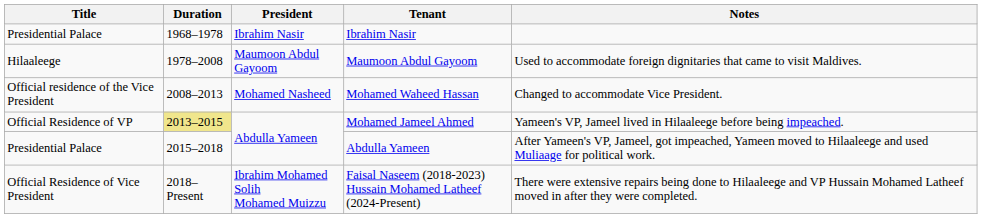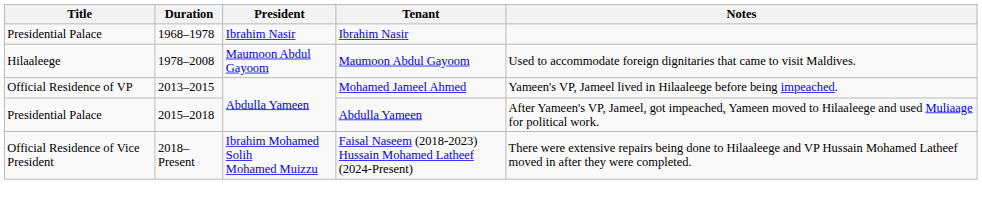- row: Official residence of the Vice President | 2008–2013 | Mohamed Nasheed | Mohamed Waheed Hassan | Changed to accommodate Vice President.
Mohamed Jameel Ahmed | Duration: khaki background -> no background
